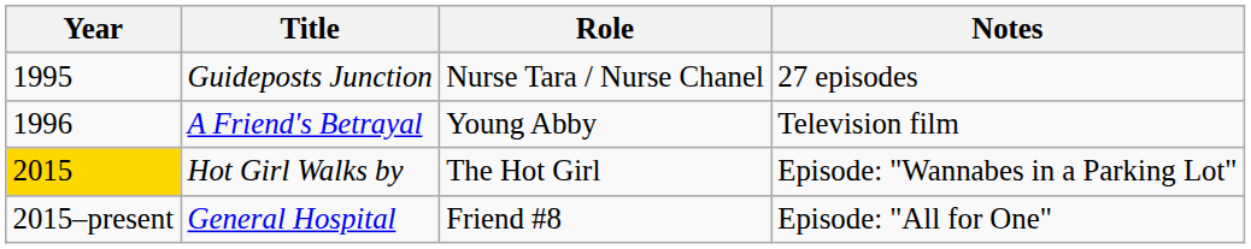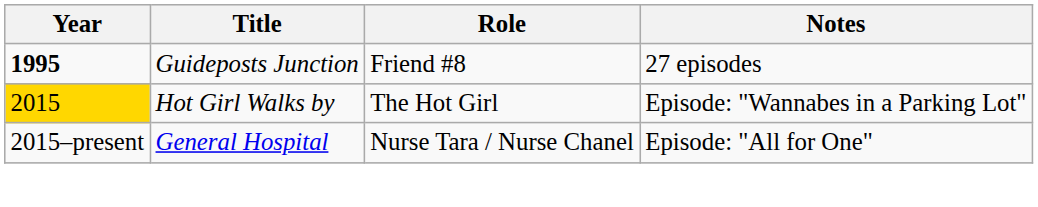Guideposts Junction | Year: normal -> bold
Guideposts Junction | Role: Nurse Tara / Nurse Chanel -> Friend #8
- row: 1996 | A Friend's Betrayal | Young Abby | Television film
General Hospital | Role: Friend #8 -> Nurse Tara / Nurse Chanel
